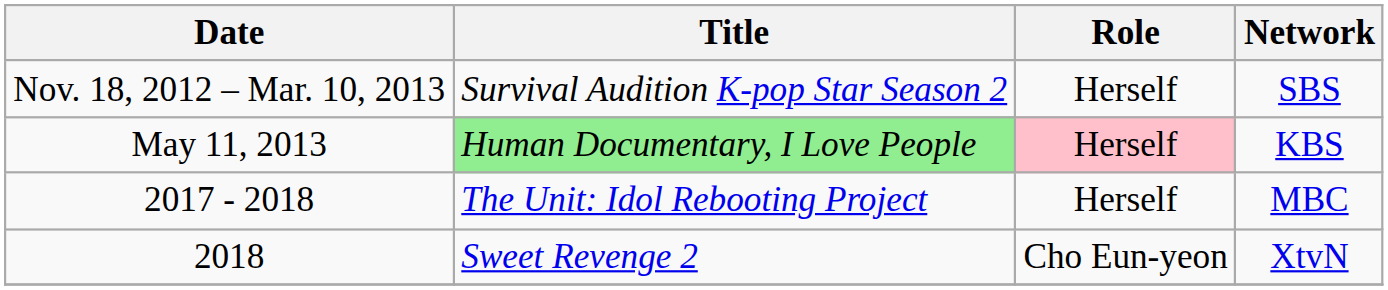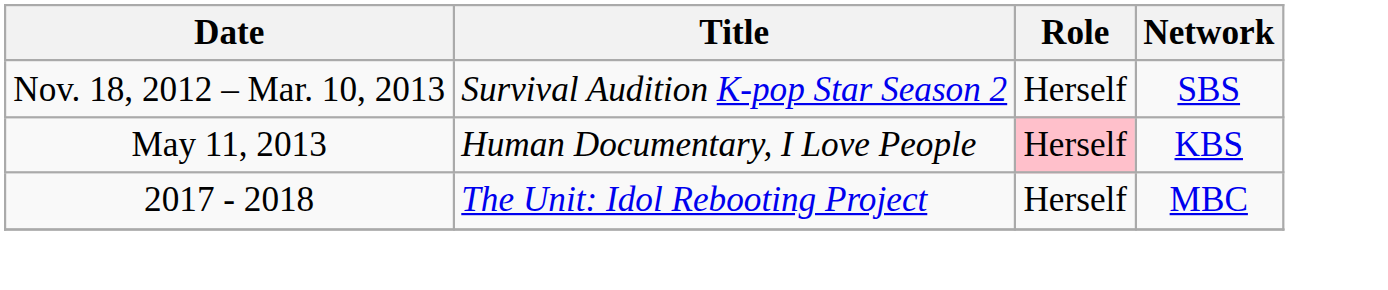May 11, 2013 | Title: lightgreen background -> no background
- row: 2018 | Sweet Revenge 2 | Cho Eun-yeon | XtvN
